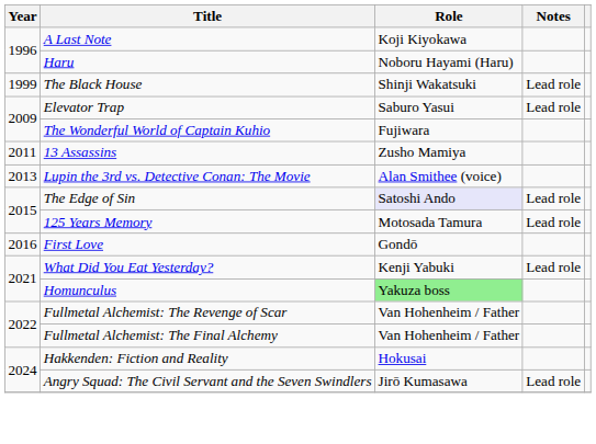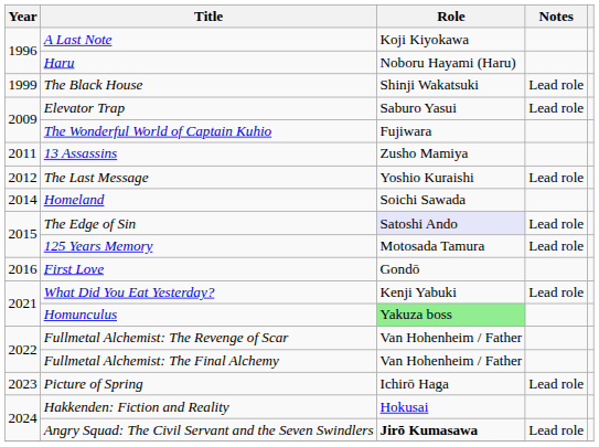+ row: 2012 | The Last Message | Yoshio Kuraishi | Lead role
- row: 2013 | Lupin the 3rd vs. Detective Conan: The Movie | Alan Smithee (voice)
+ row: 2014 | Homeland | Soichi Sawada
+ row: 2023 | Picture of Spring | Ichirō Haga | Lead role
Angry Squad: The Civil Servant and the Seven Swindlers | Role: normal -> bold
